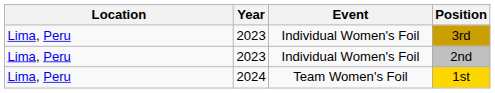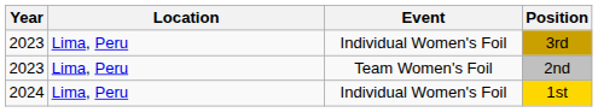columns swapped: Year <-> Location
2nd | Event: Individual Women's Foil -> Team Women's Foil
1st | Event: Team Women's Foil -> Individual Women's Foil
